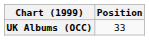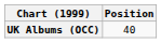UK Albums (OCC) | Position: 33 -> 40
